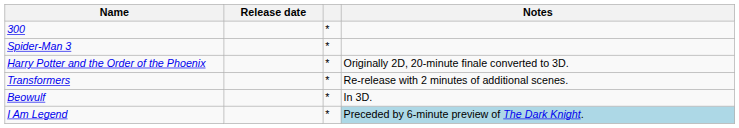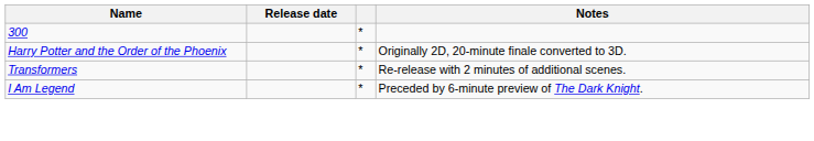- row: Spider-Man 3 | *
- row: Beowulf | * | In 3D.
I Am Legend | Notes: lightblue background -> no background
